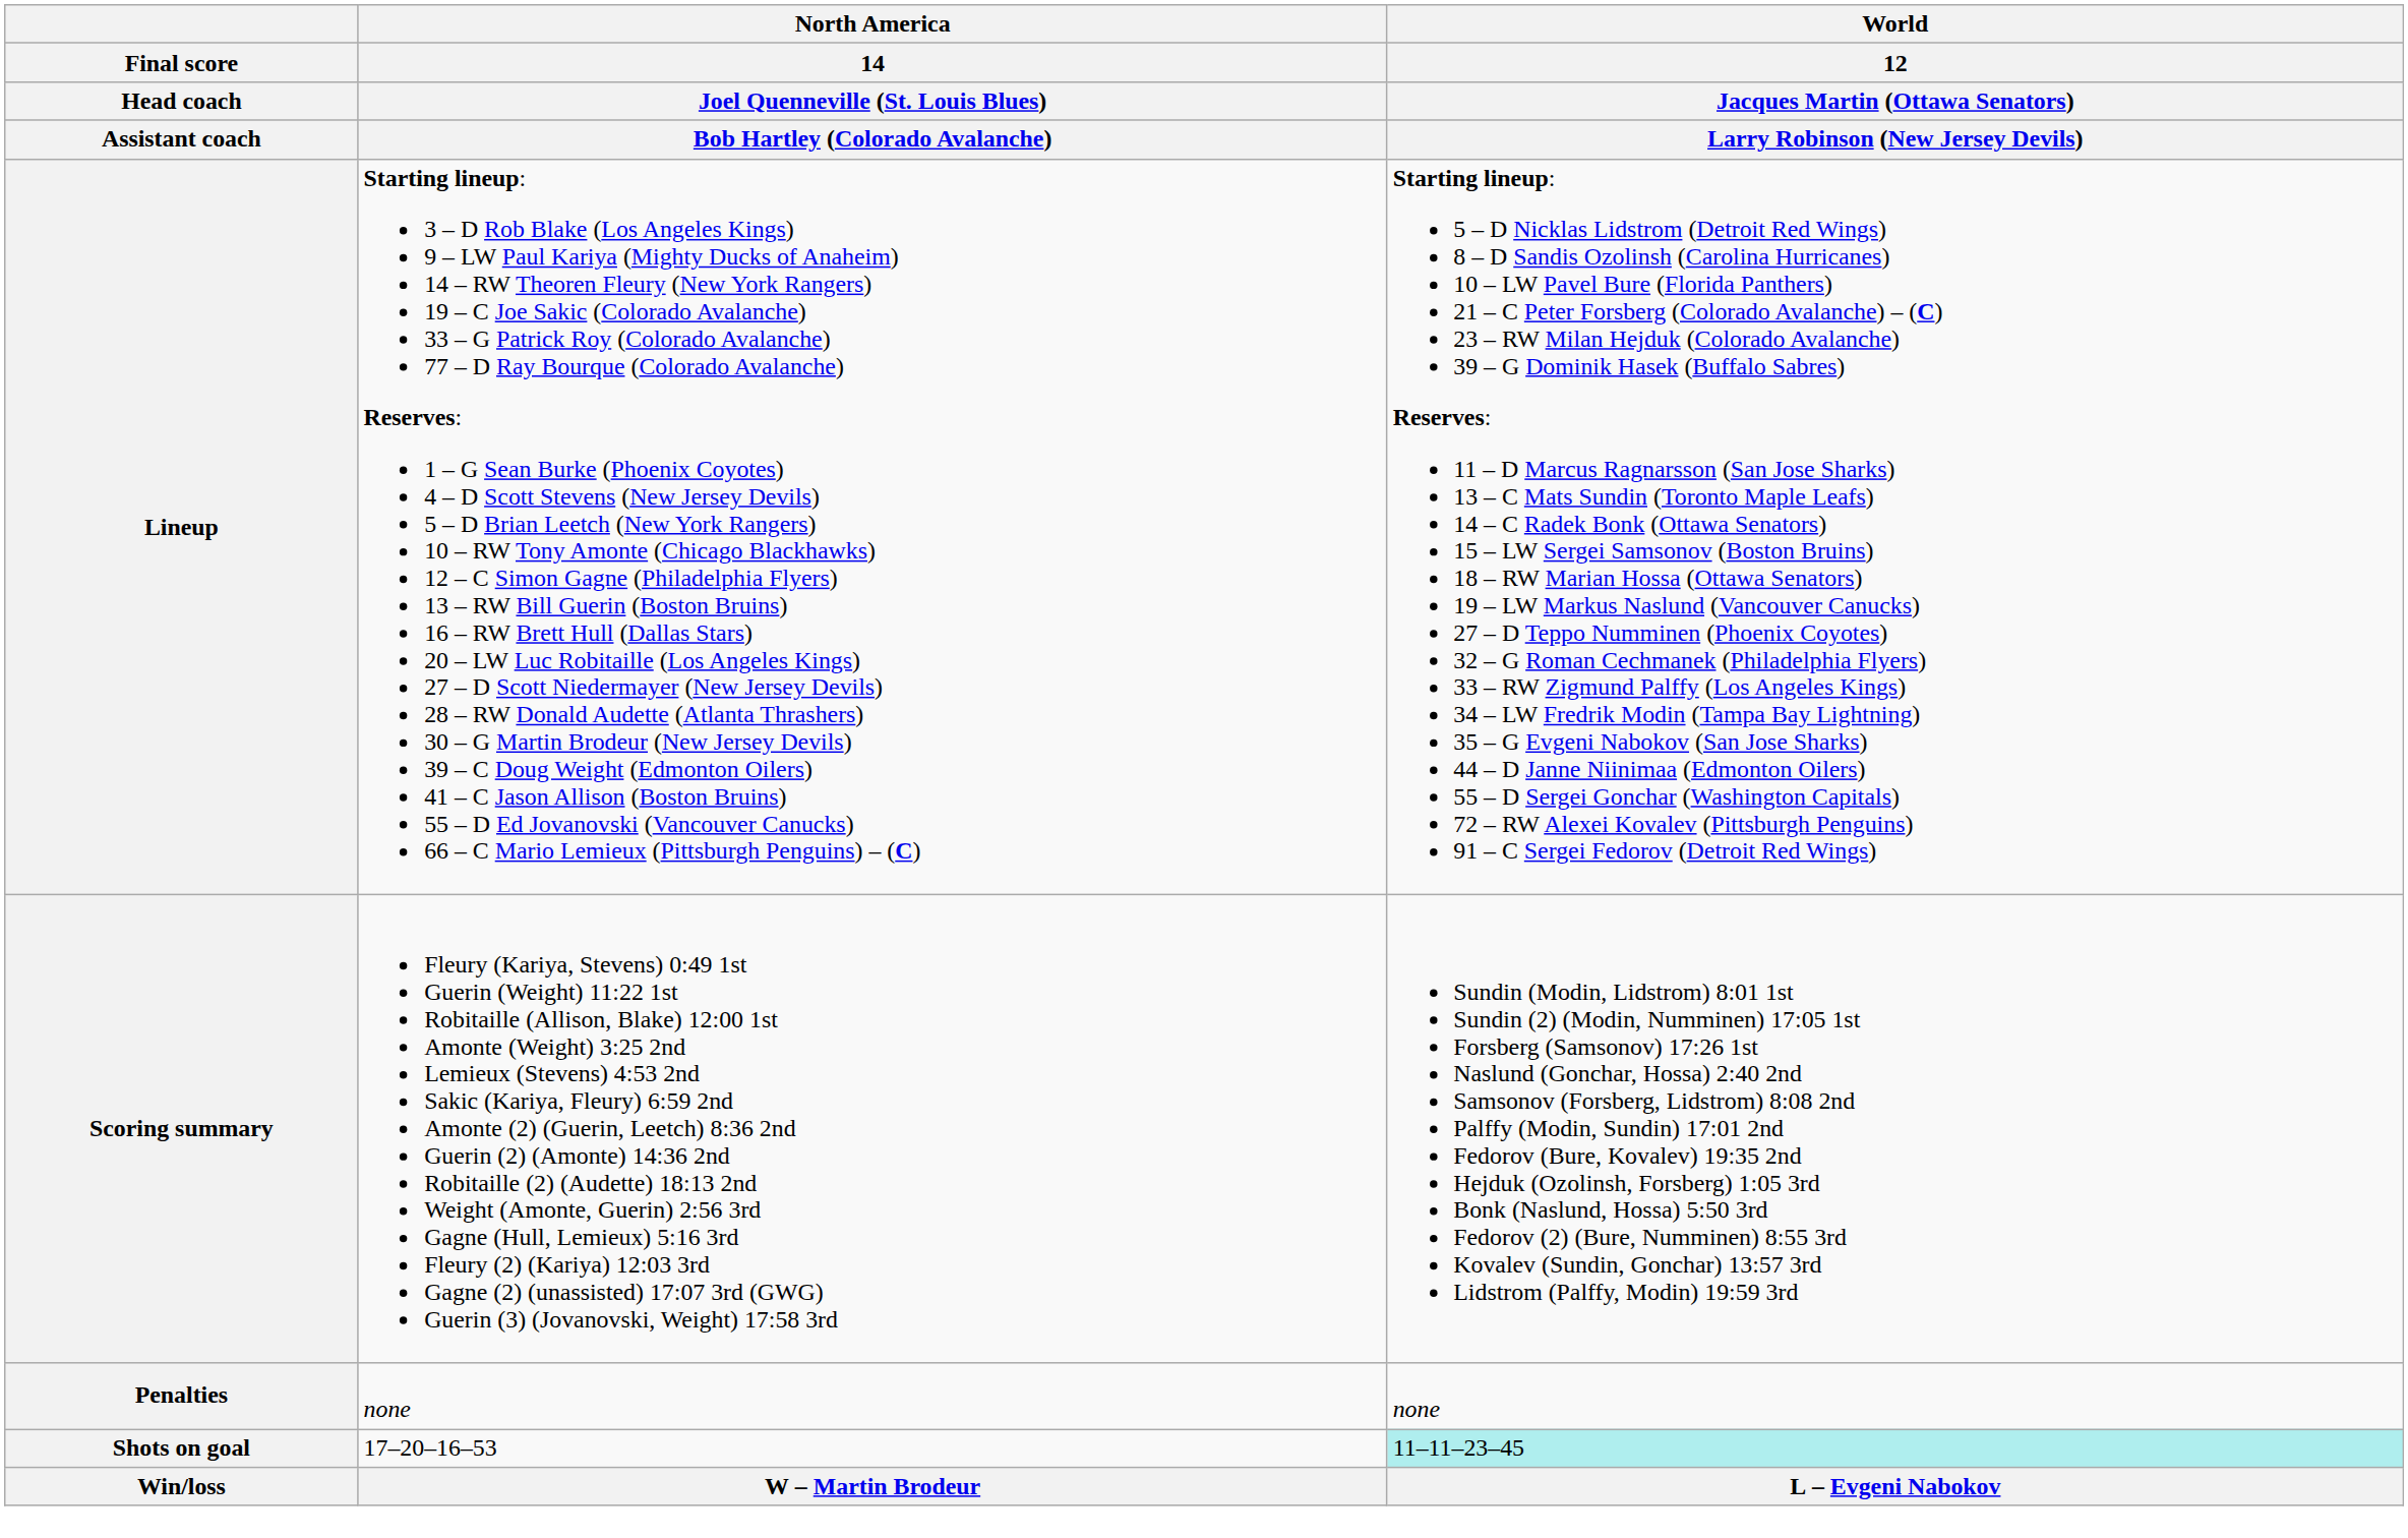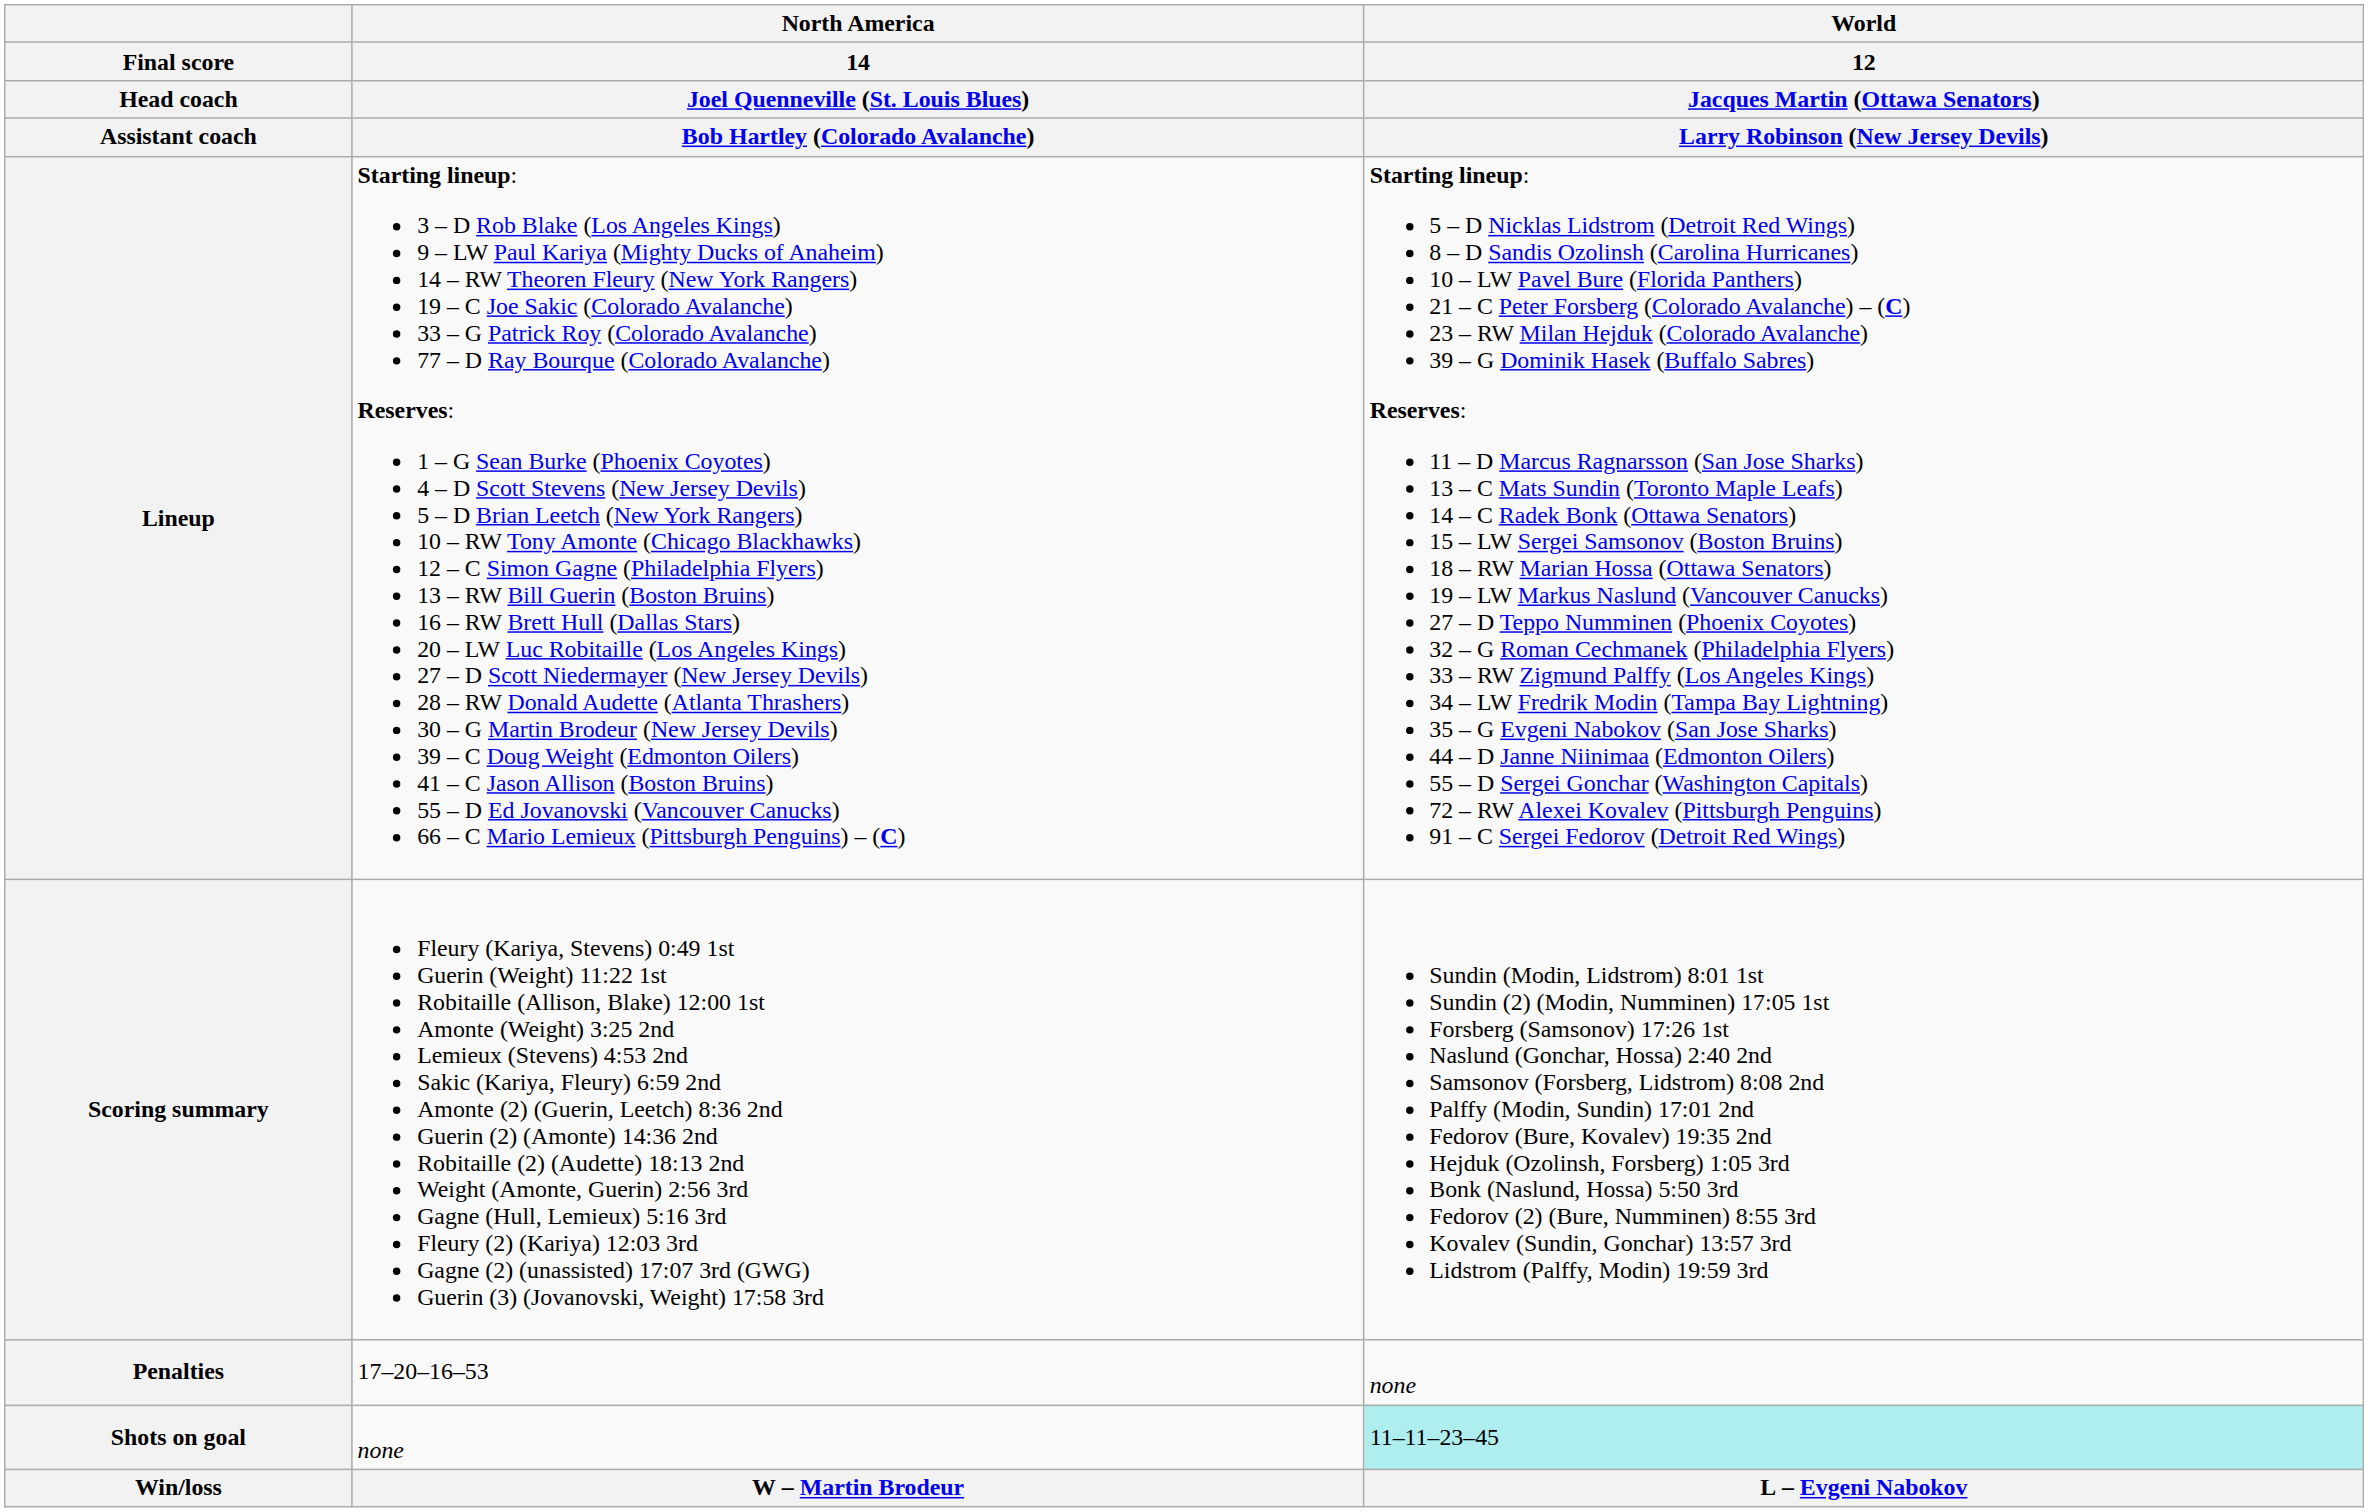Penalties | column 2: none -> 17–20–16–53
Shots on goal | column 2: 17–20–16–53 -> none
